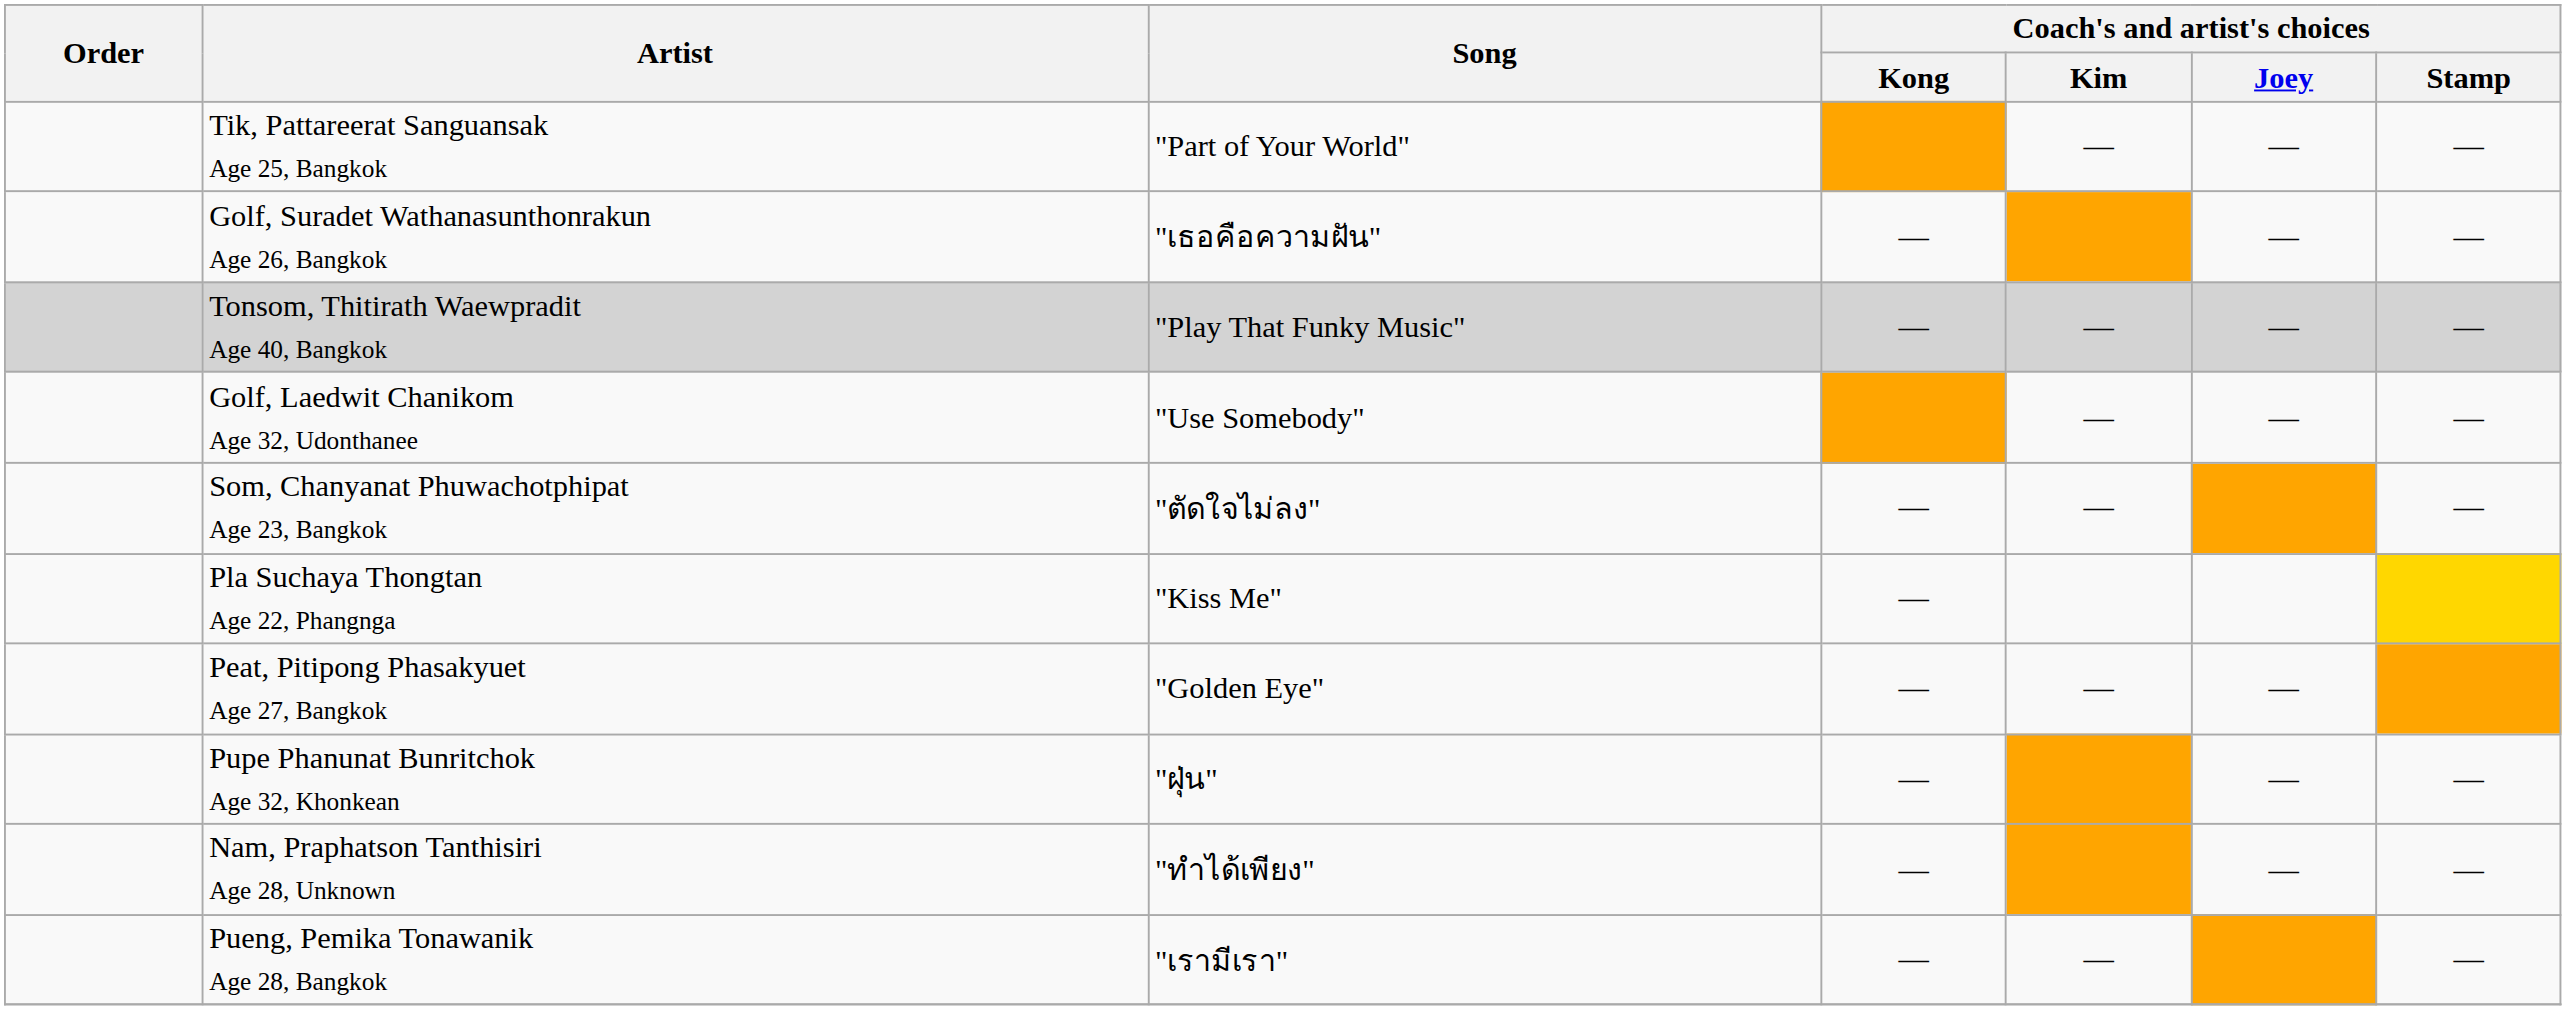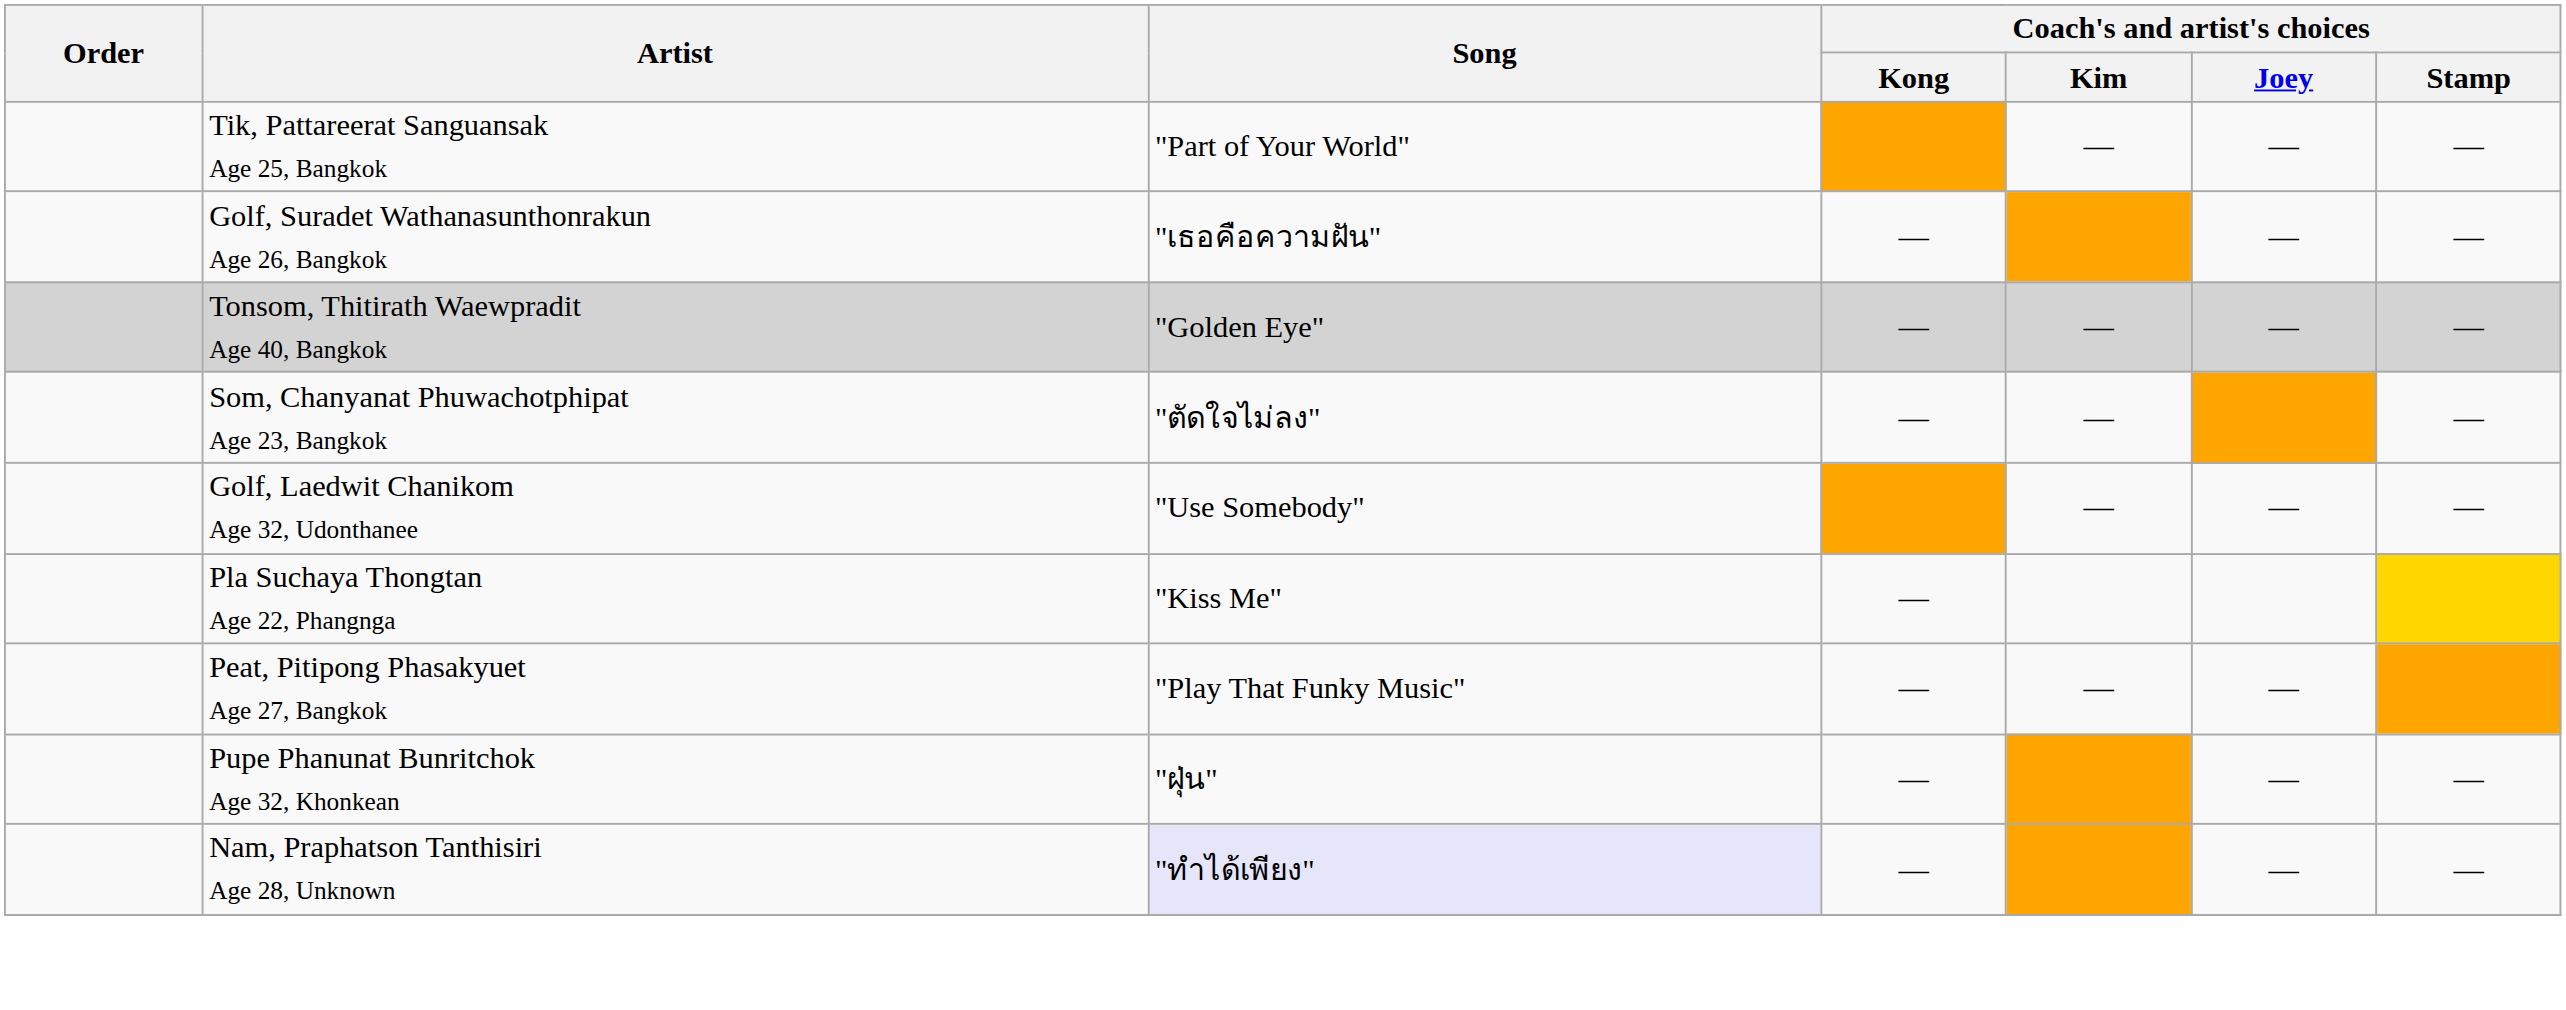Tonsom, Thitirath Waewpradit Age 40, Bangkok | Song: "Play That Funky Music" -> "Golden Eye"
rows swapped: Som, Chanyanat Phuwachotphipat Age 23, Bangkok <-> Golf, Laedwit Chanikom Age 32, Udonthanee
Peat, Pitipong Phasakyuet Age 27, Bangkok | Song: "Golden Eye" -> "Play That Funky Music"
Nam, Praphatson Tanthisiri Age 28, Unknown | Song: no background -> lavender background
- row: Pueng, Pemika Tonawanik Age 28, Bangkok | "เรามีเรา" | — | — | —
